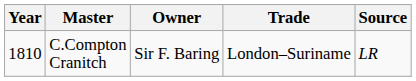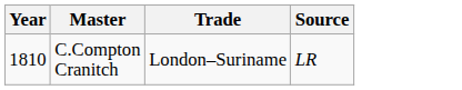- column: Owner | Sir F. Baring
